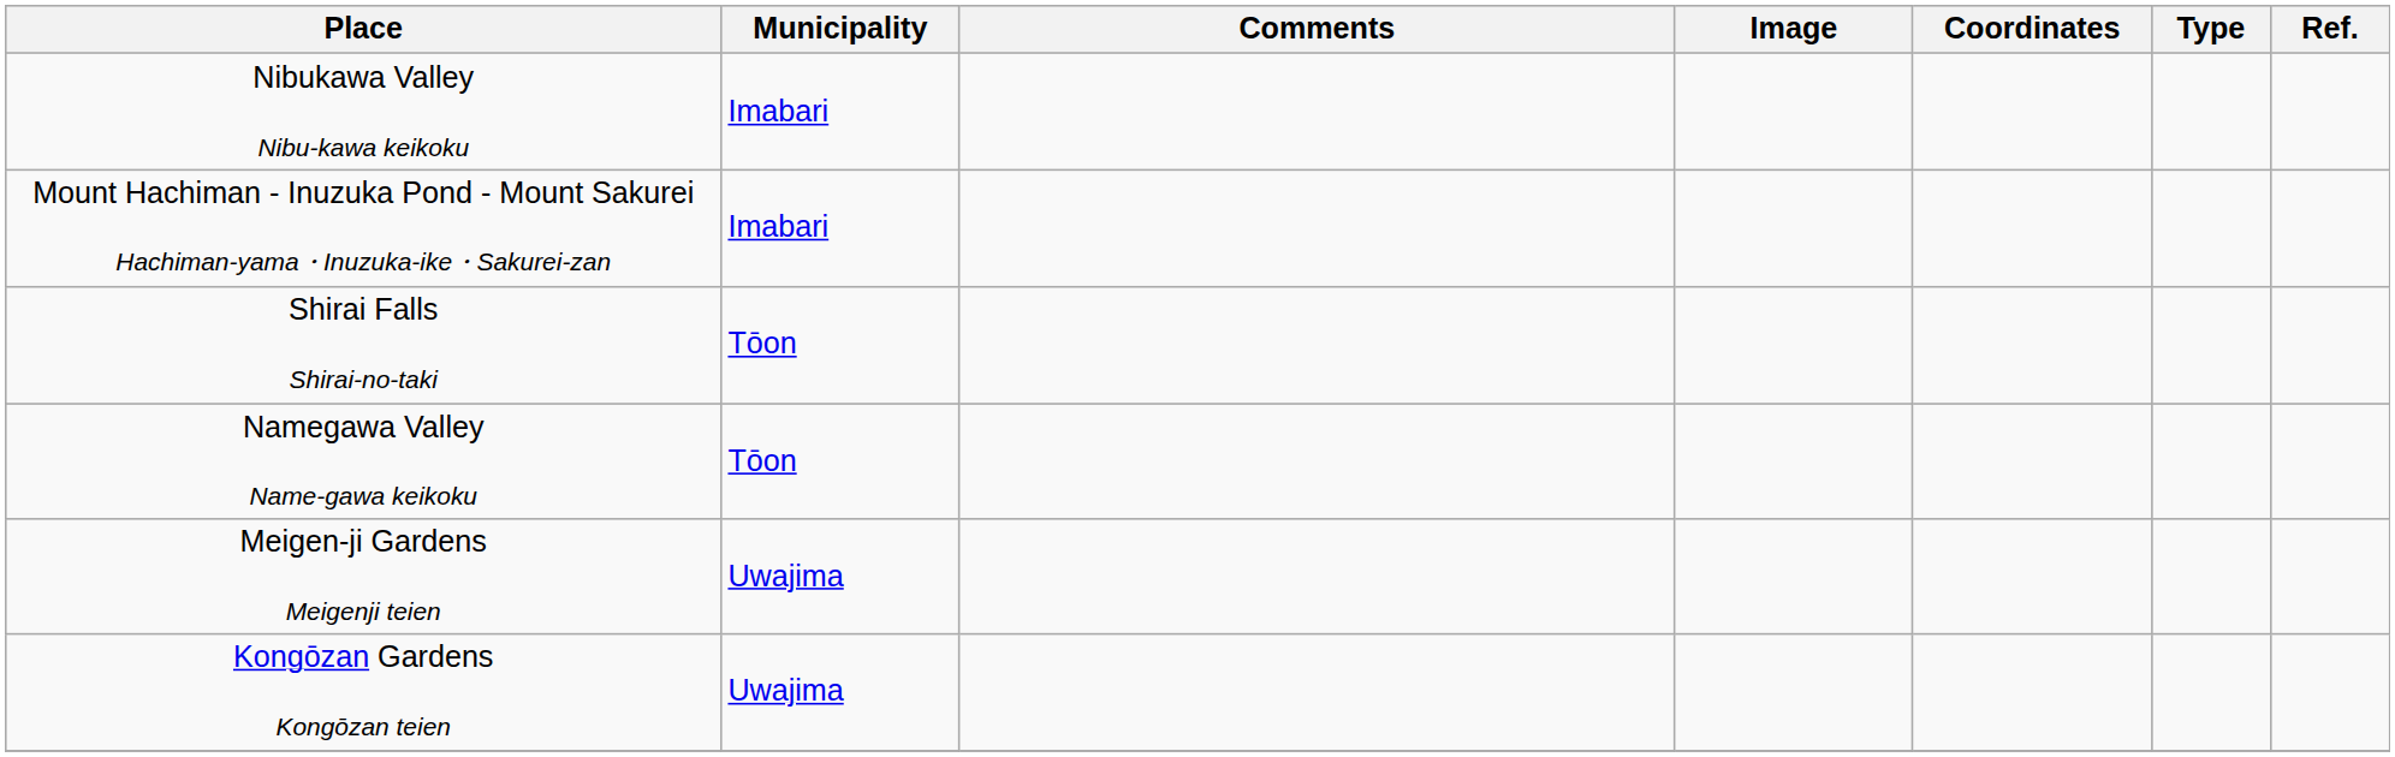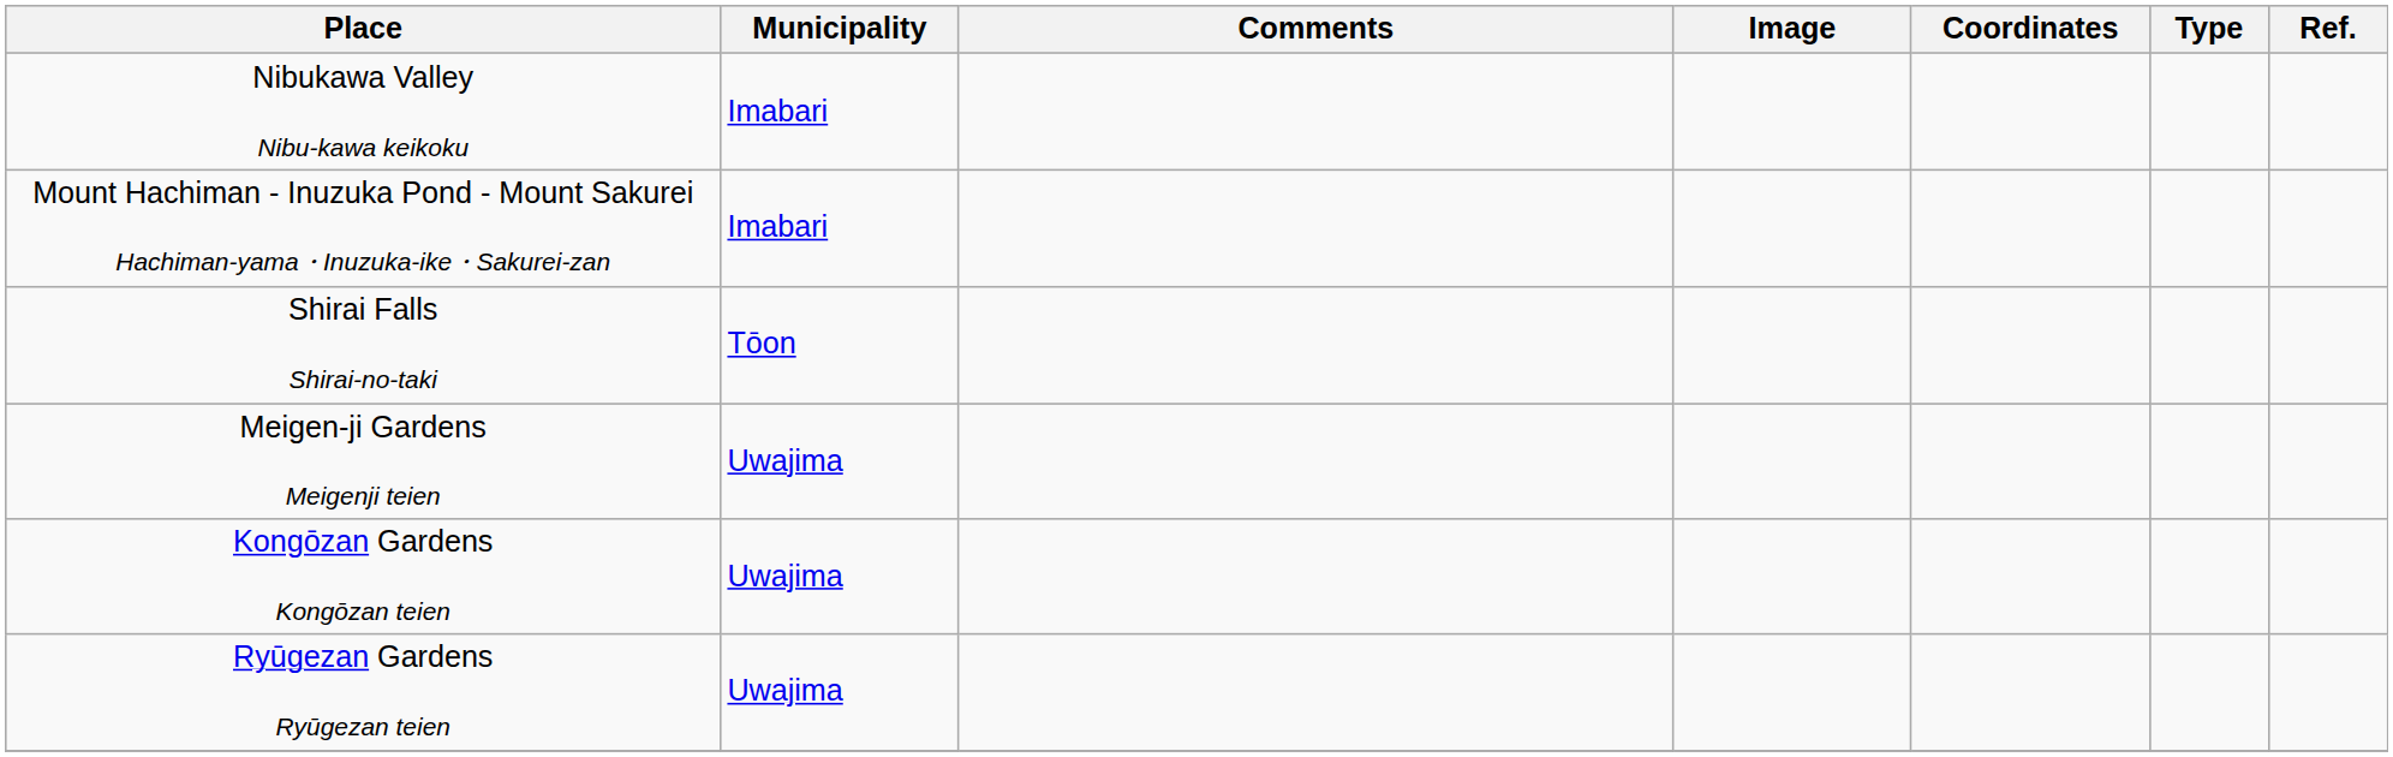- row: Namegawa Valley Name-gawa keikoku | Tōon
+ row: Ryūgezan Gardens Ryūgezan teien | Uwajima
